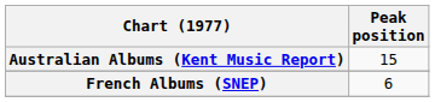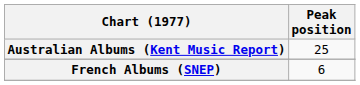Australian Albums (Kent Music Report) | Peak position: 15 -> 25
